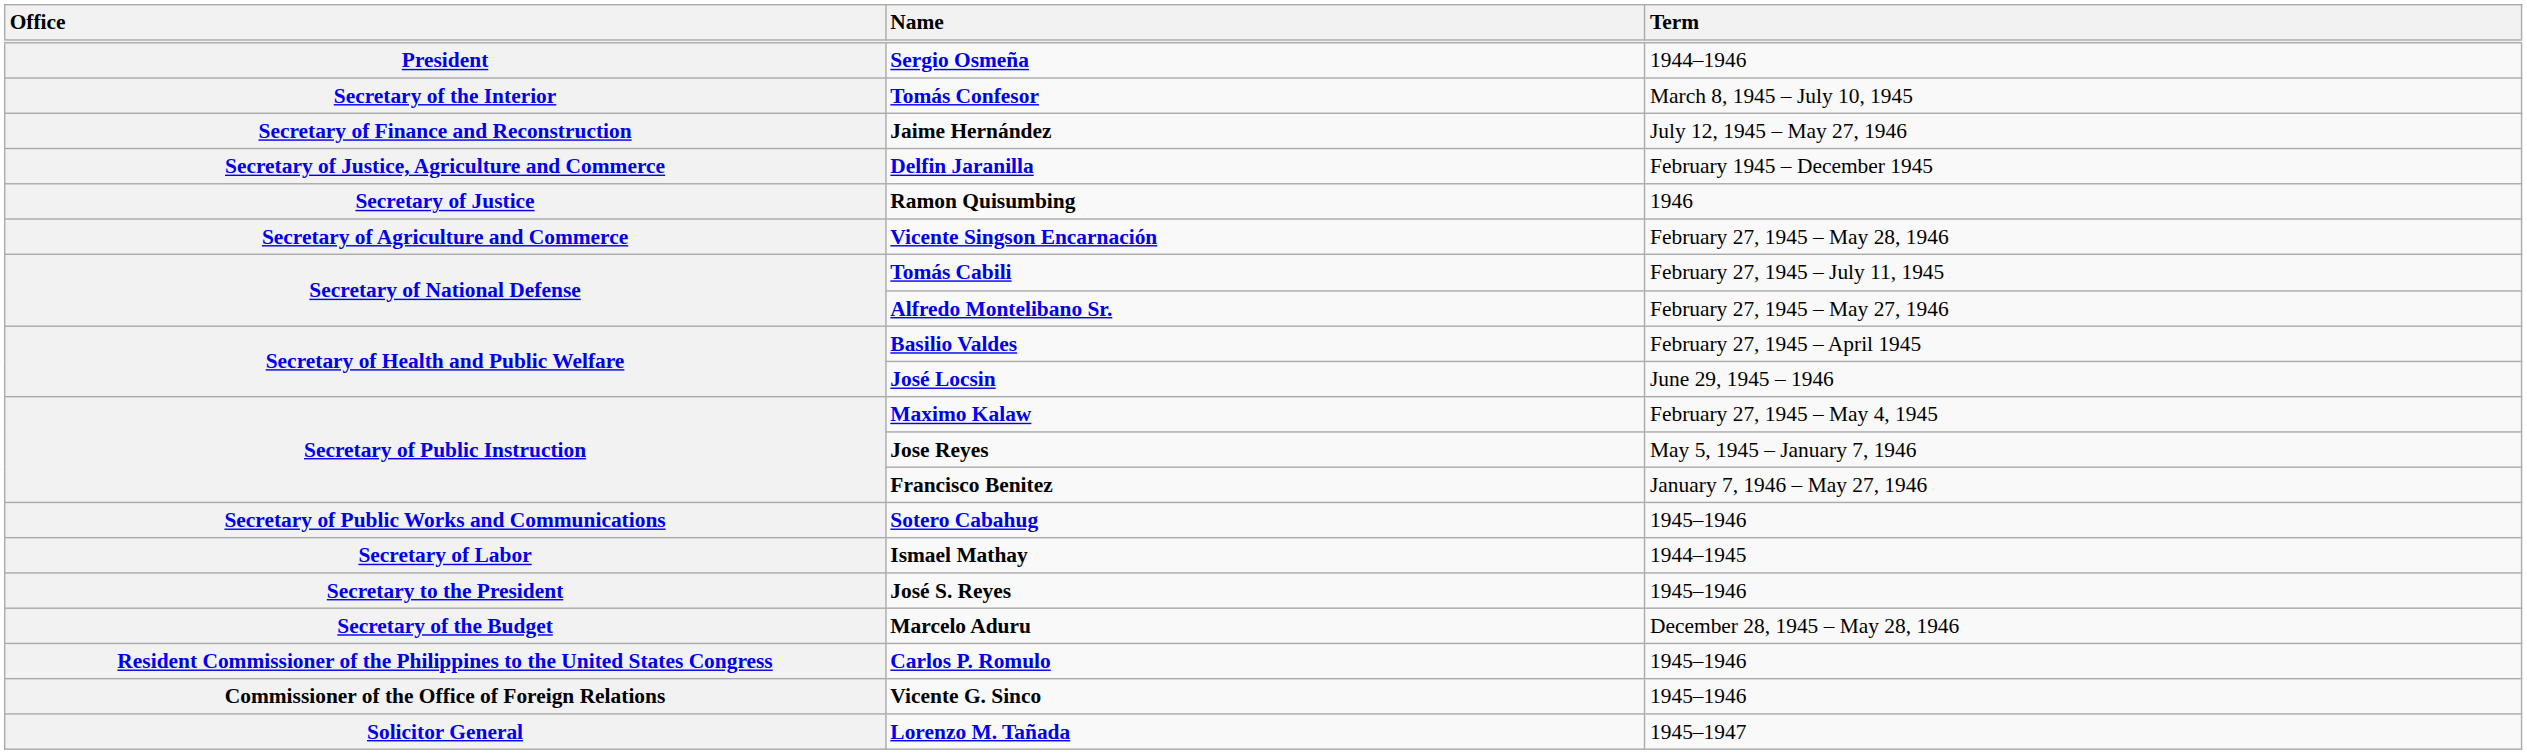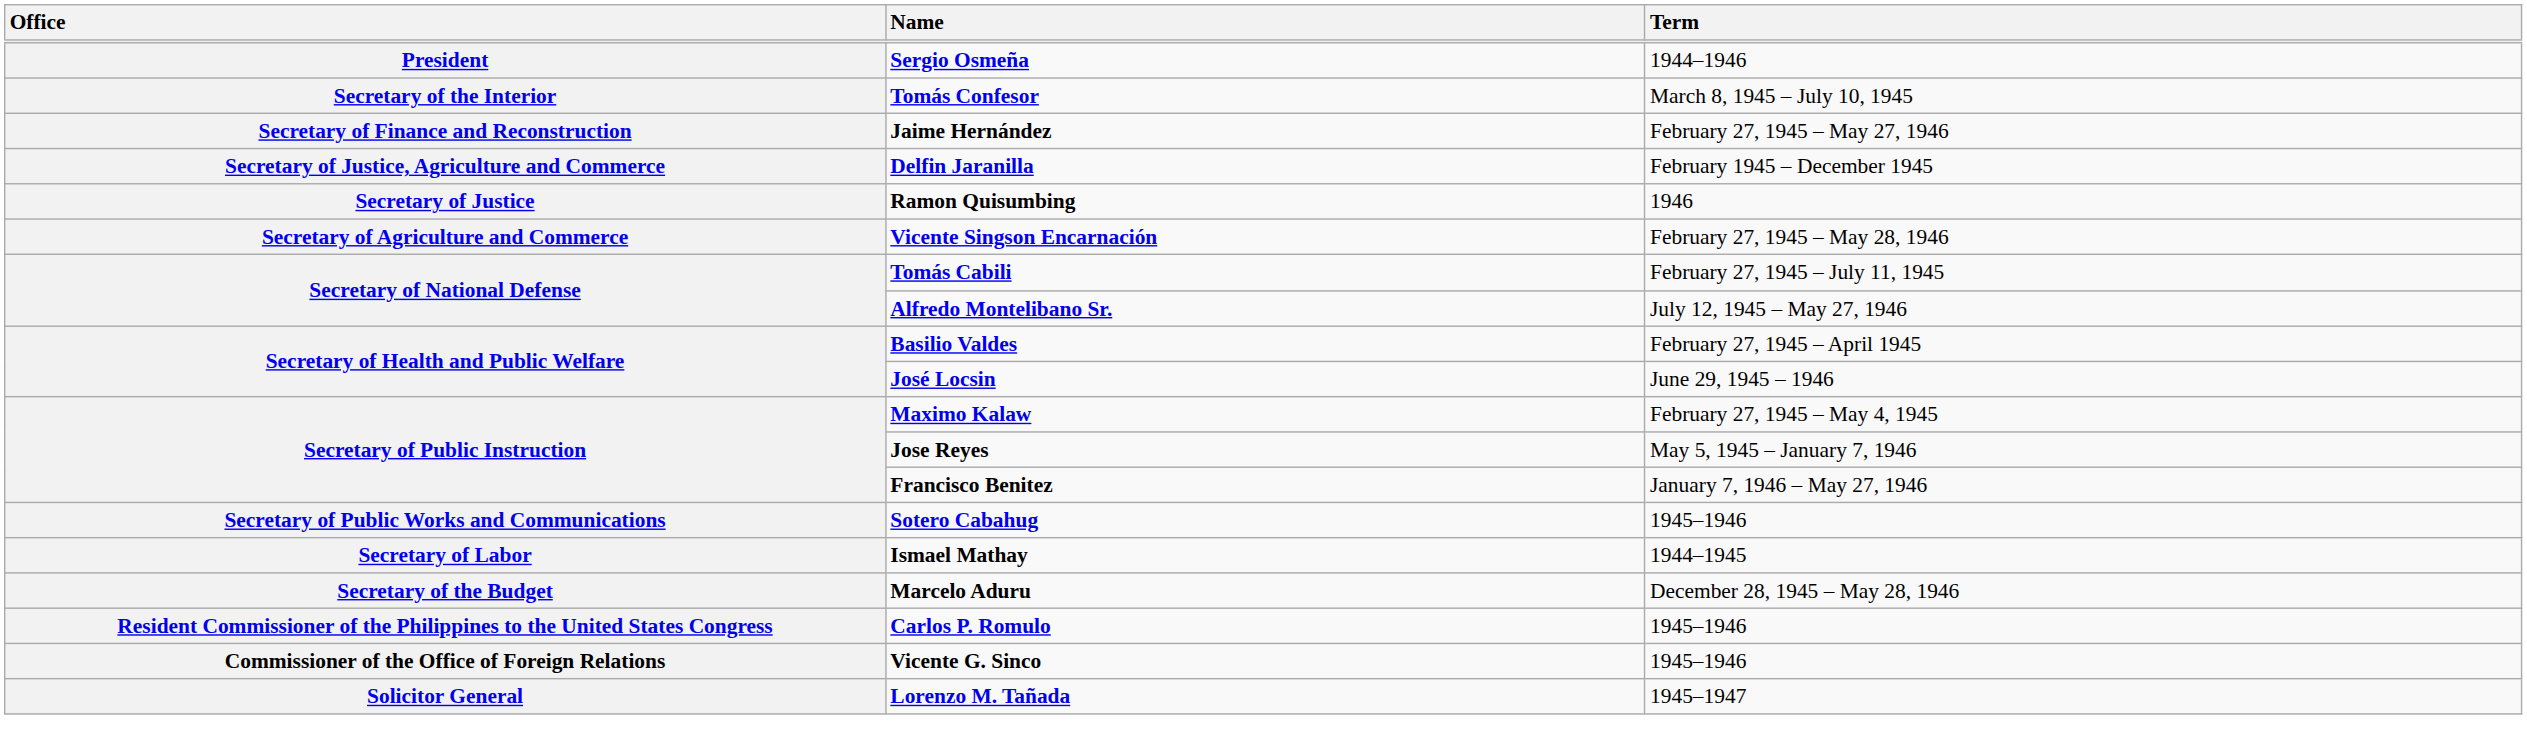Jaime Hernández | Term: July 12, 1945 – May 27, 1946 -> February 27, 1945 – May 27, 1946
Alfredo Montelibano Sr. | Term: February 27, 1945 – May 27, 1946 -> July 12, 1945 – May 27, 1946
- row: Secretary to the President | José S. Reyes | 1945–1946
